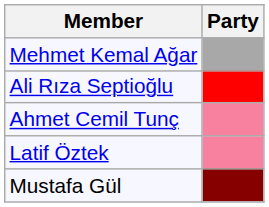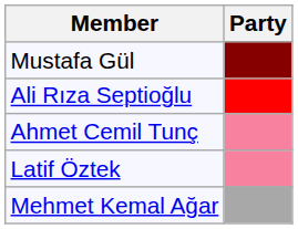rows swapped: Mehmet Kemal Ağar <-> Mustafa Gül
